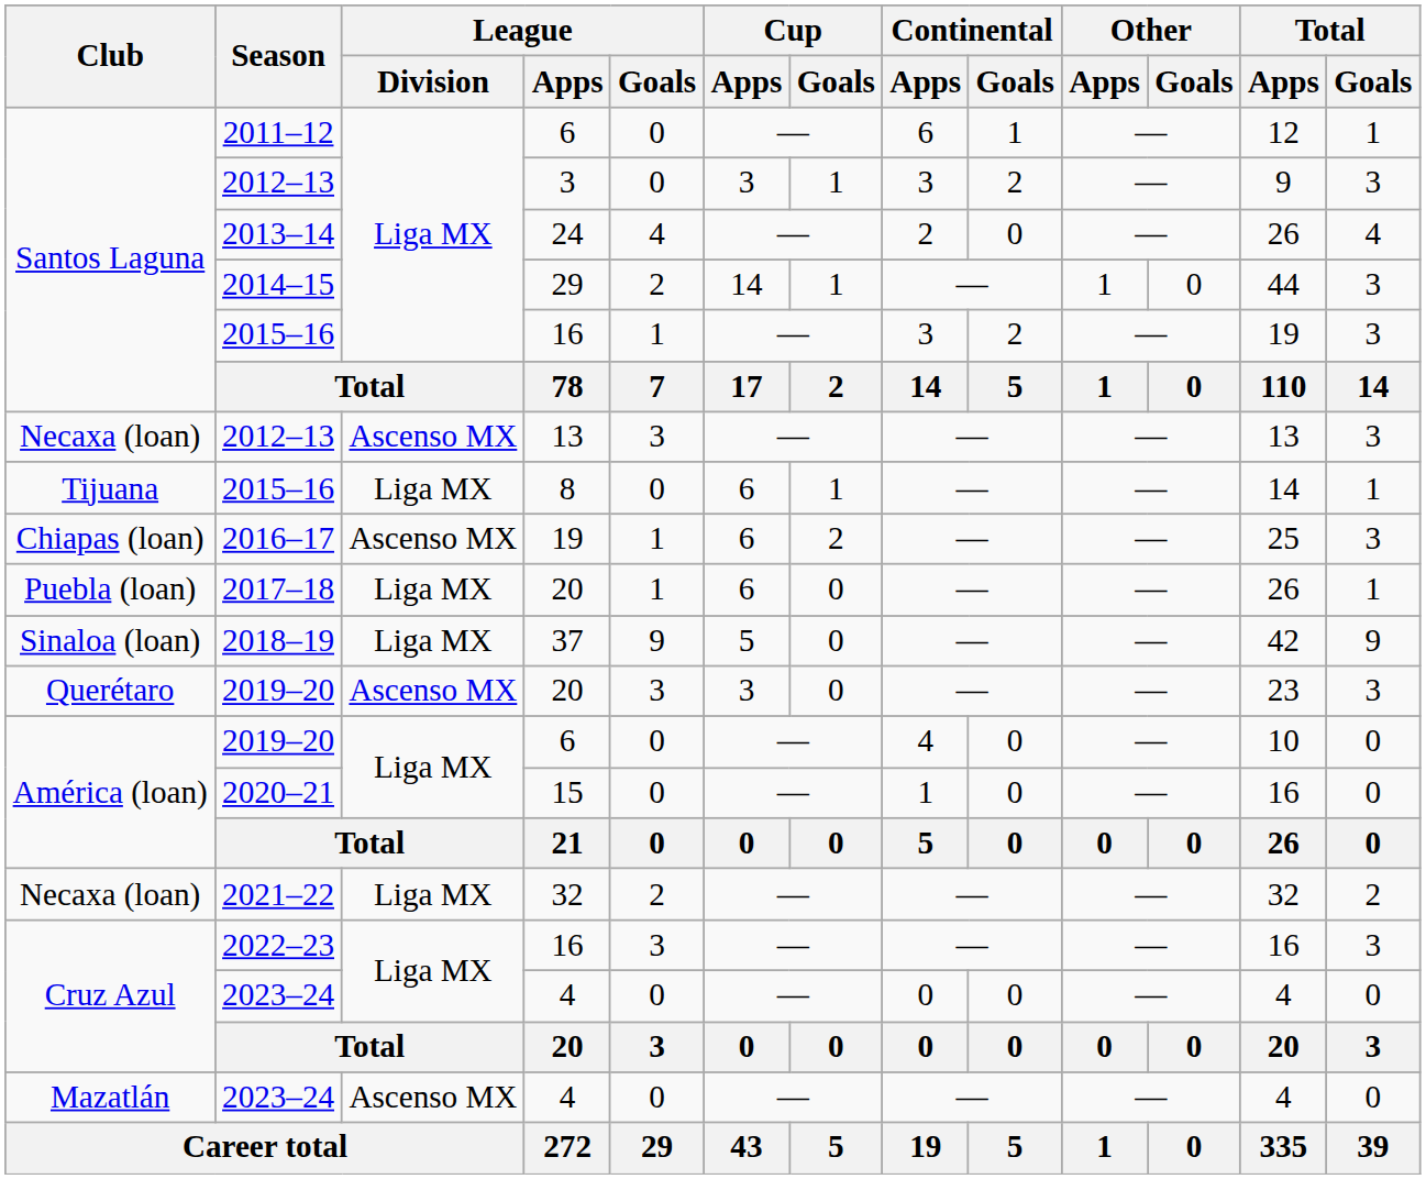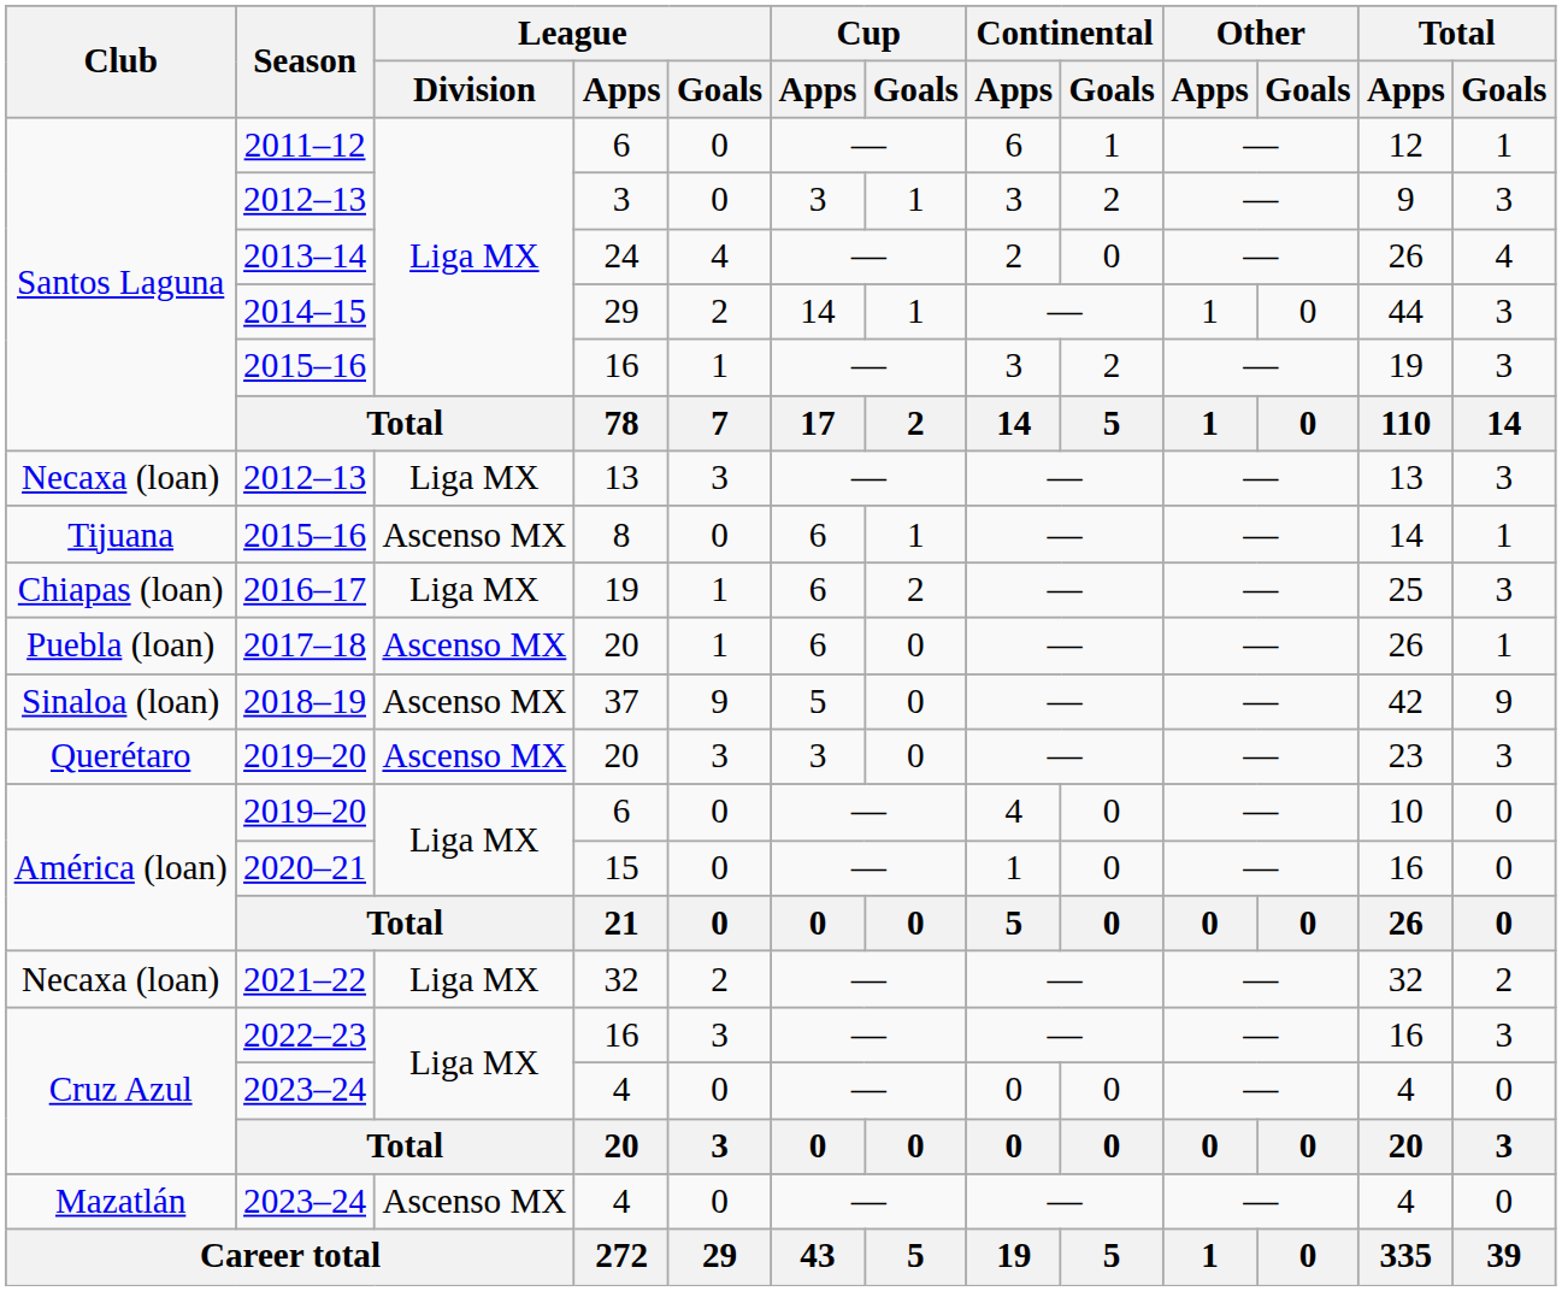Necaxa (loan) / 2012–13 | League / Division: Ascenso MX -> Liga MX
Tijuana / 2015–16 | League / Division: Liga MX -> Ascenso MX
2016–17 | League / Division: Ascenso MX -> Liga MX
2017–18 | League / Division: Liga MX -> Ascenso MX
2018–19 | League / Division: Liga MX -> Ascenso MX
